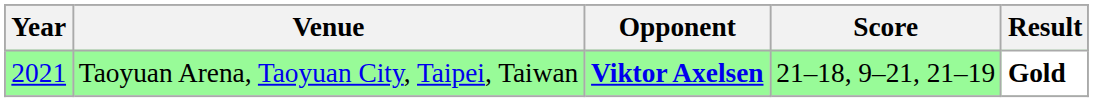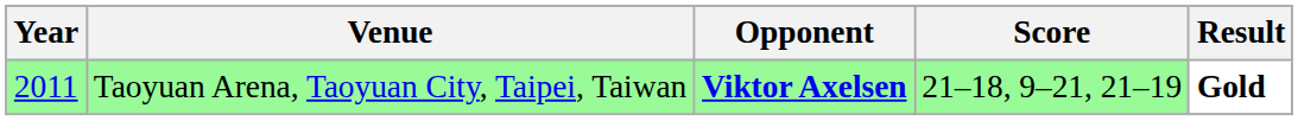Taoyuan Arena, Taoyuan City, Taipei, Taiwan | Year: 2021 -> 2011
